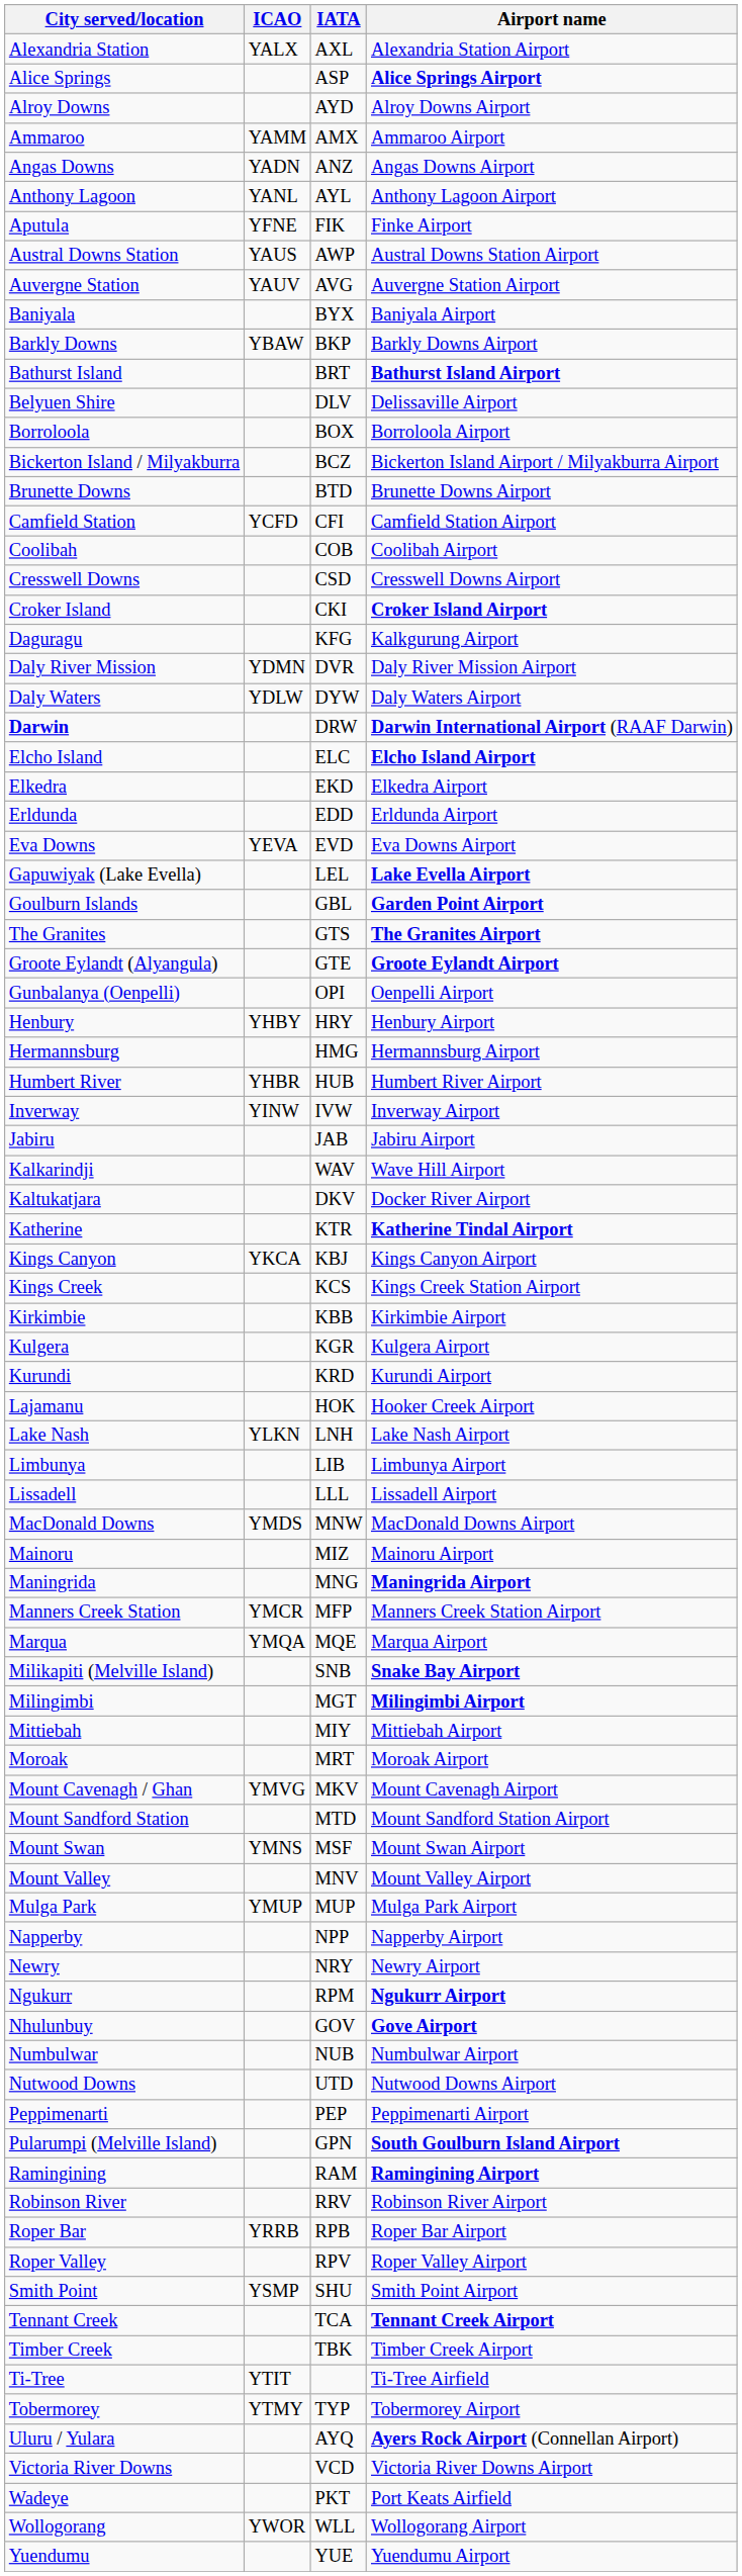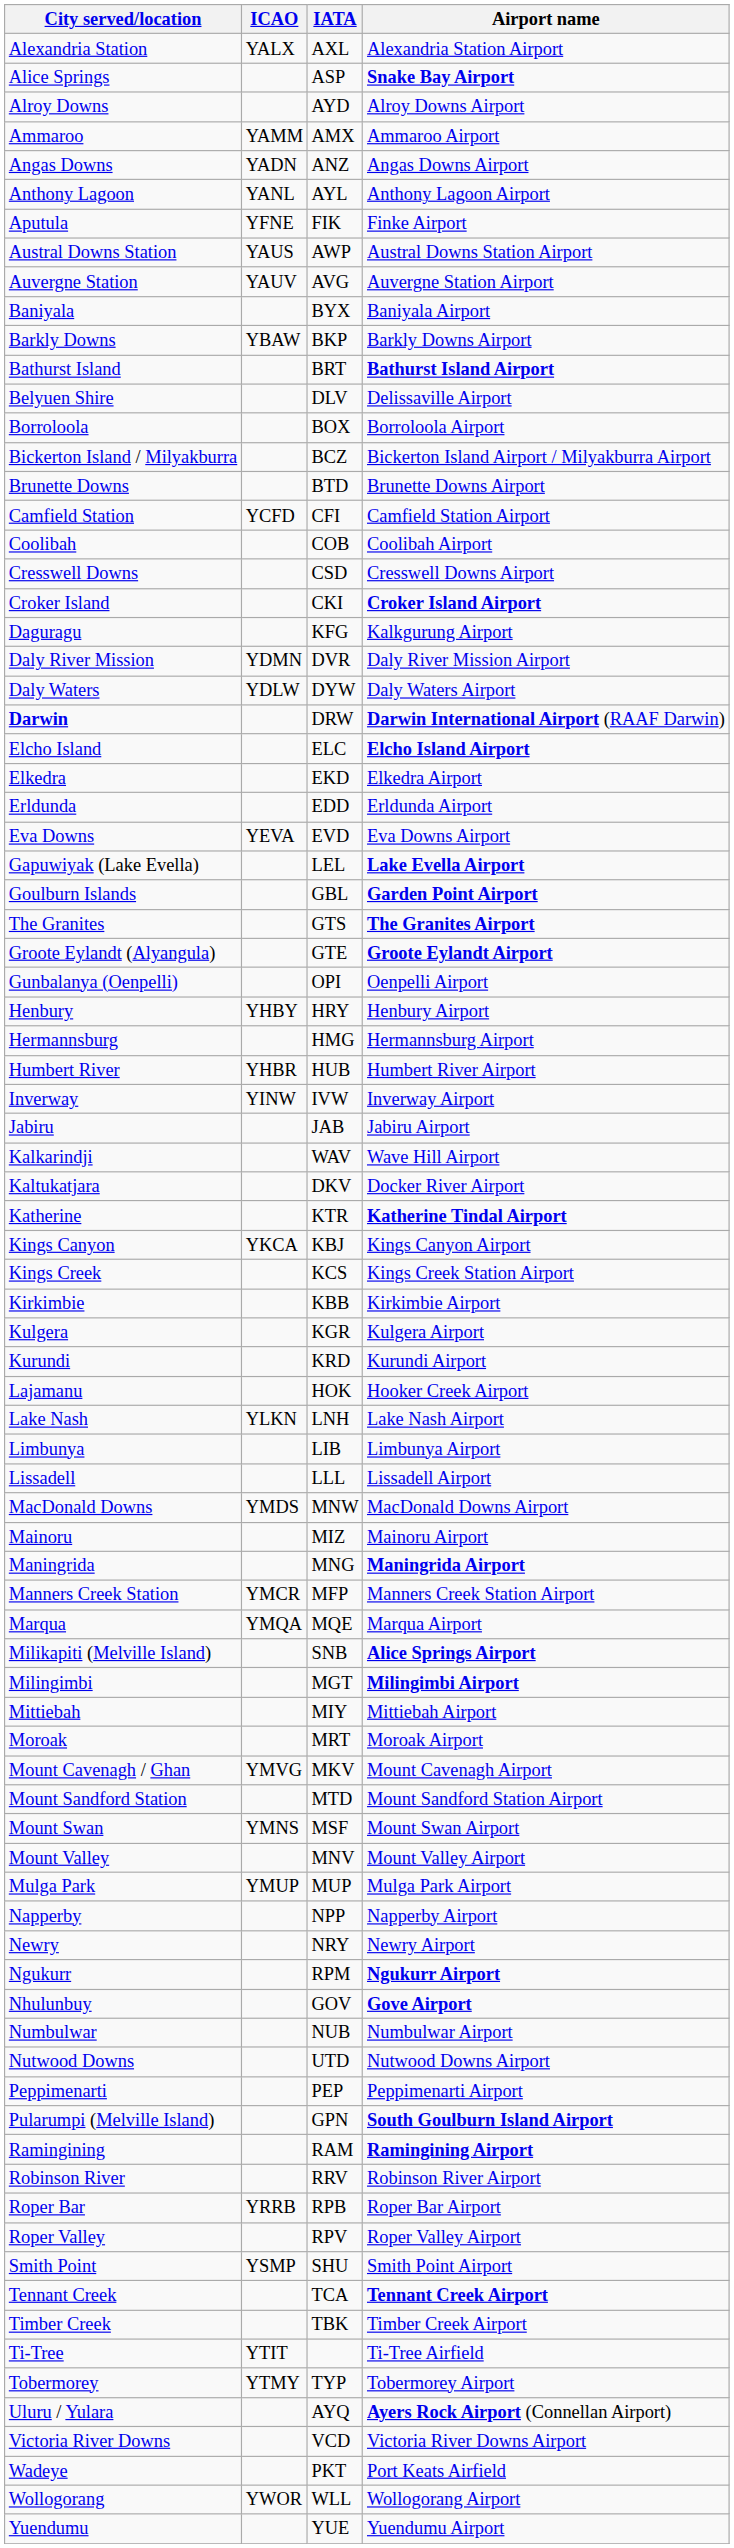Alice Springs | Airport name: Alice Springs Airport -> Snake Bay Airport
Milikapiti (Melville Island) | Airport name: Snake Bay Airport -> Alice Springs Airport
